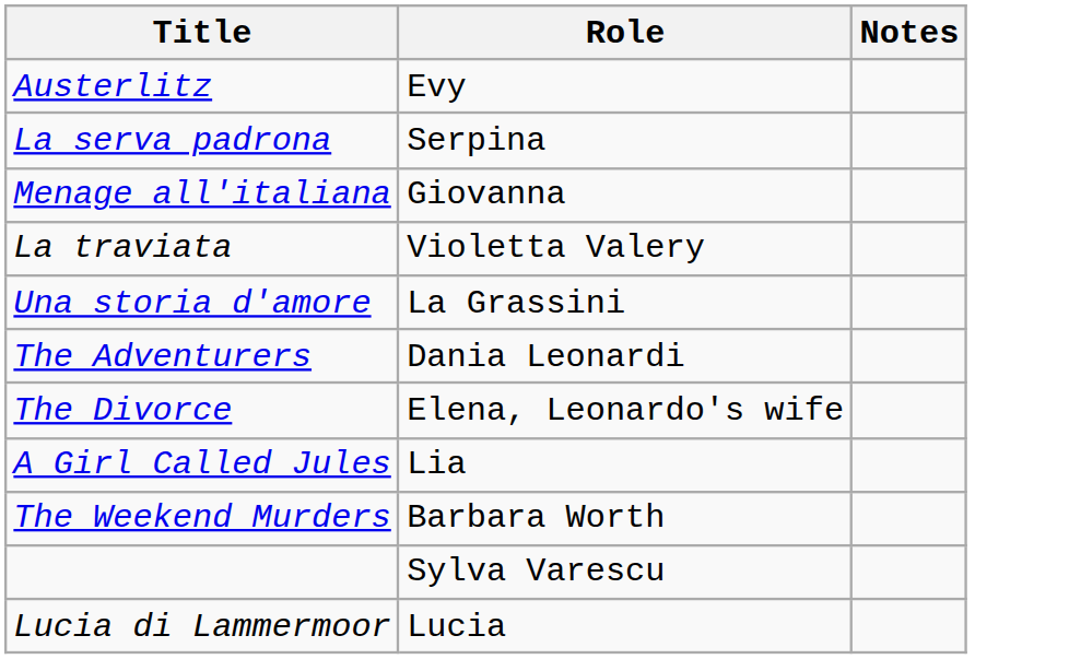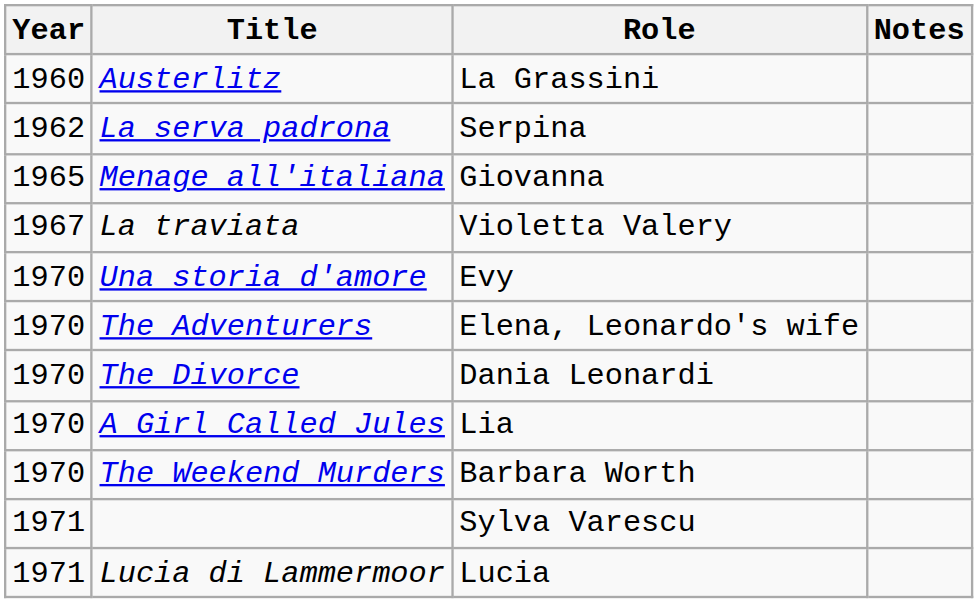+ column: Year | 1960 | 1962 | 1965 | 1967 | 1970 | 1970 | 1970 | 1970 | 1970 | 1971 | 1971
Austerlitz | Role: Evy -> La Grassini
Una storia d'amore | Role: La Grassini -> Evy
The Adventurers | Role: Dania Leonardi -> Elena, Leonardo's wife
The Divorce | Role: Elena, Leonardo's wife -> Dania Leonardi
